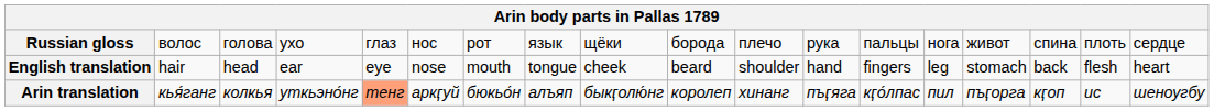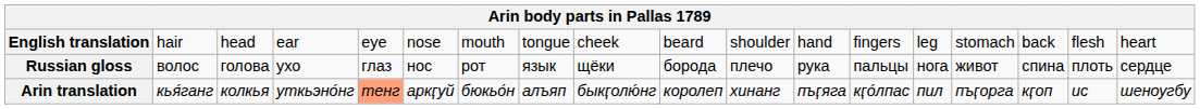rows swapped: Russian gloss <-> English translation
